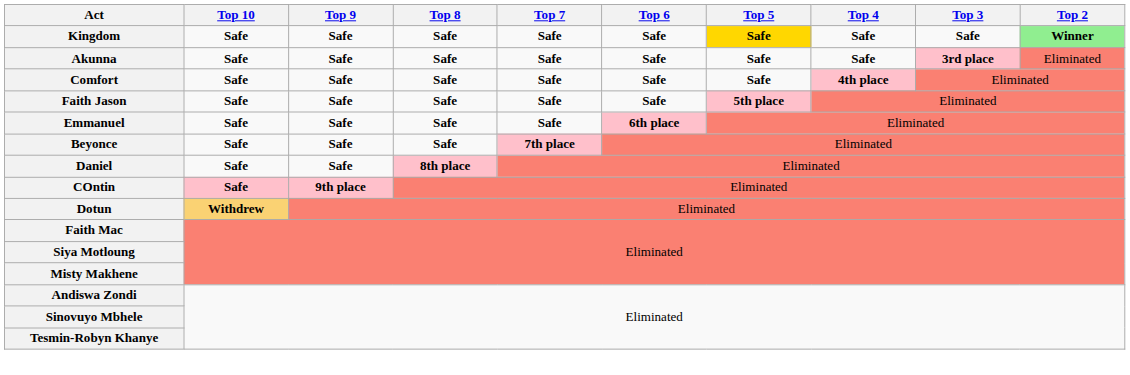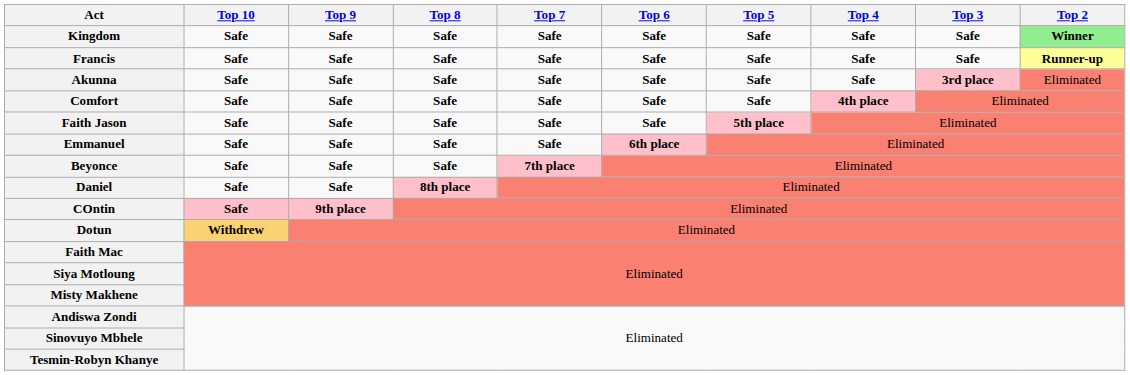Kingdom | Top 5: gold background -> no background
+ row: Francis | Safe | Safe | Safe | Safe | Safe | Safe | Safe | Safe | Runner-up
